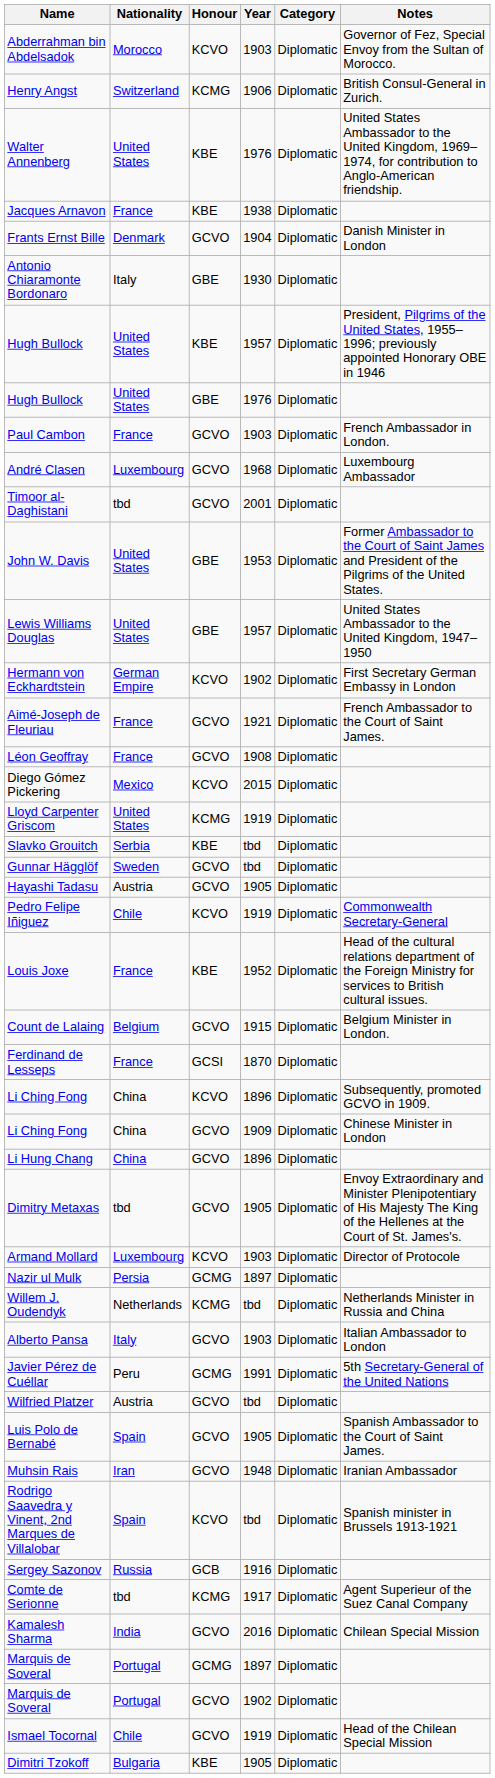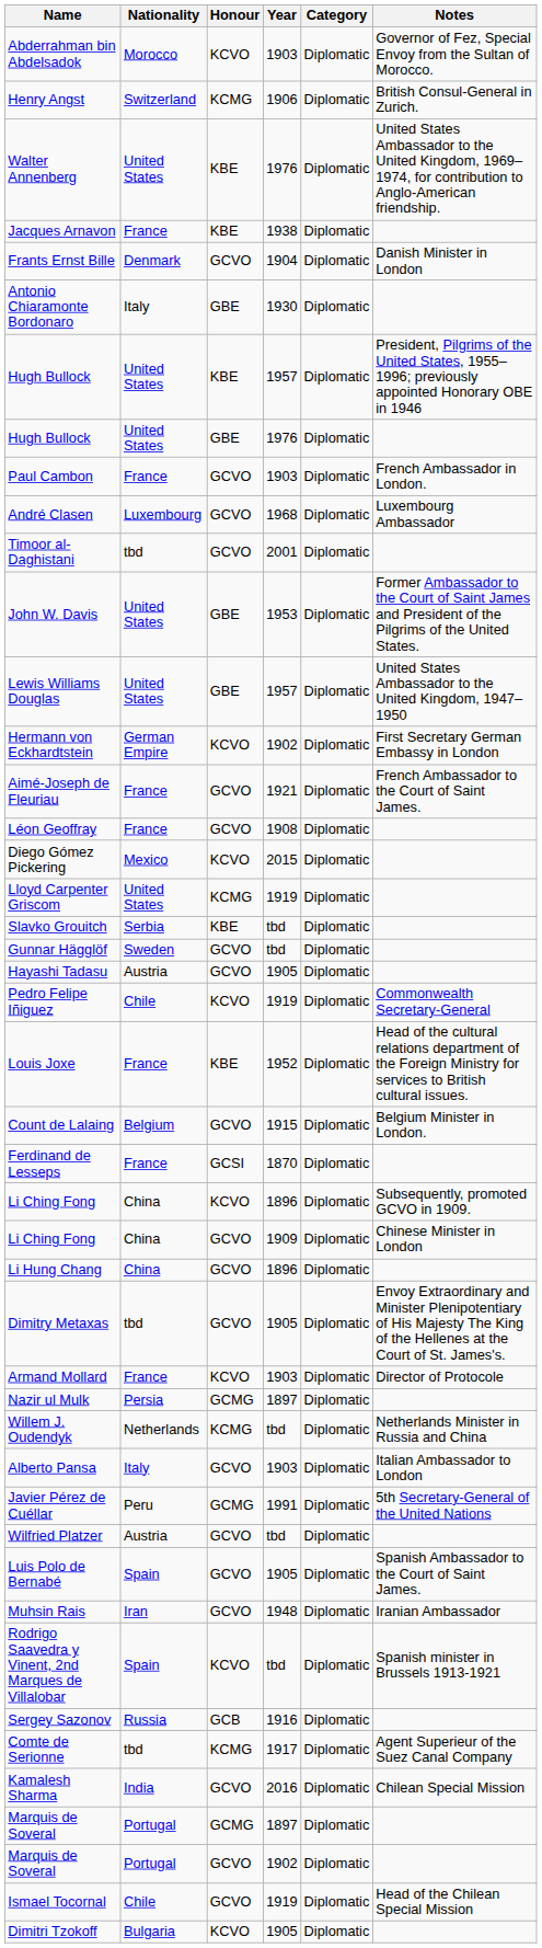Armand Mollard | Nationality: Luxembourg -> France
Dimitri Tzokoff | Honour: KBE -> KCVO
